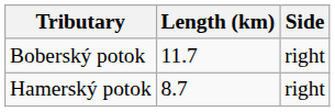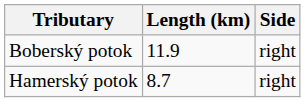Boberský potok | Length (km): 11.7 -> 11.9
